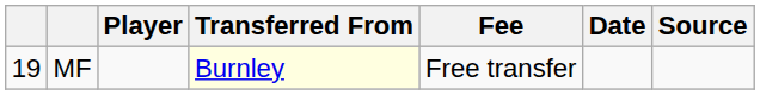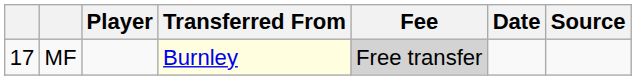MF | column 1: 19 -> 17
MF | Fee: no background -> lightgrey background
